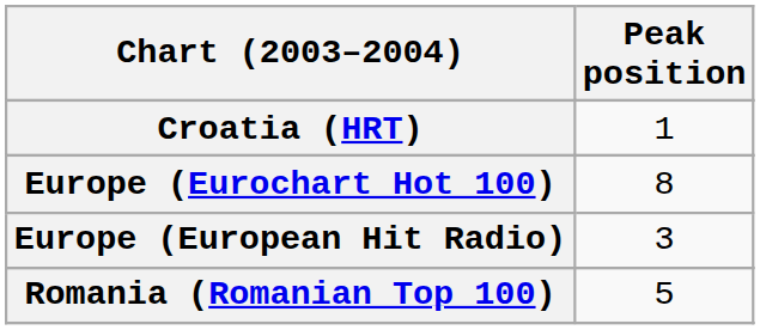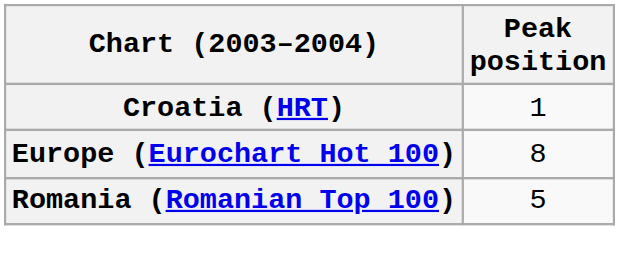- row: Europe (European Hit Radio) | 3
